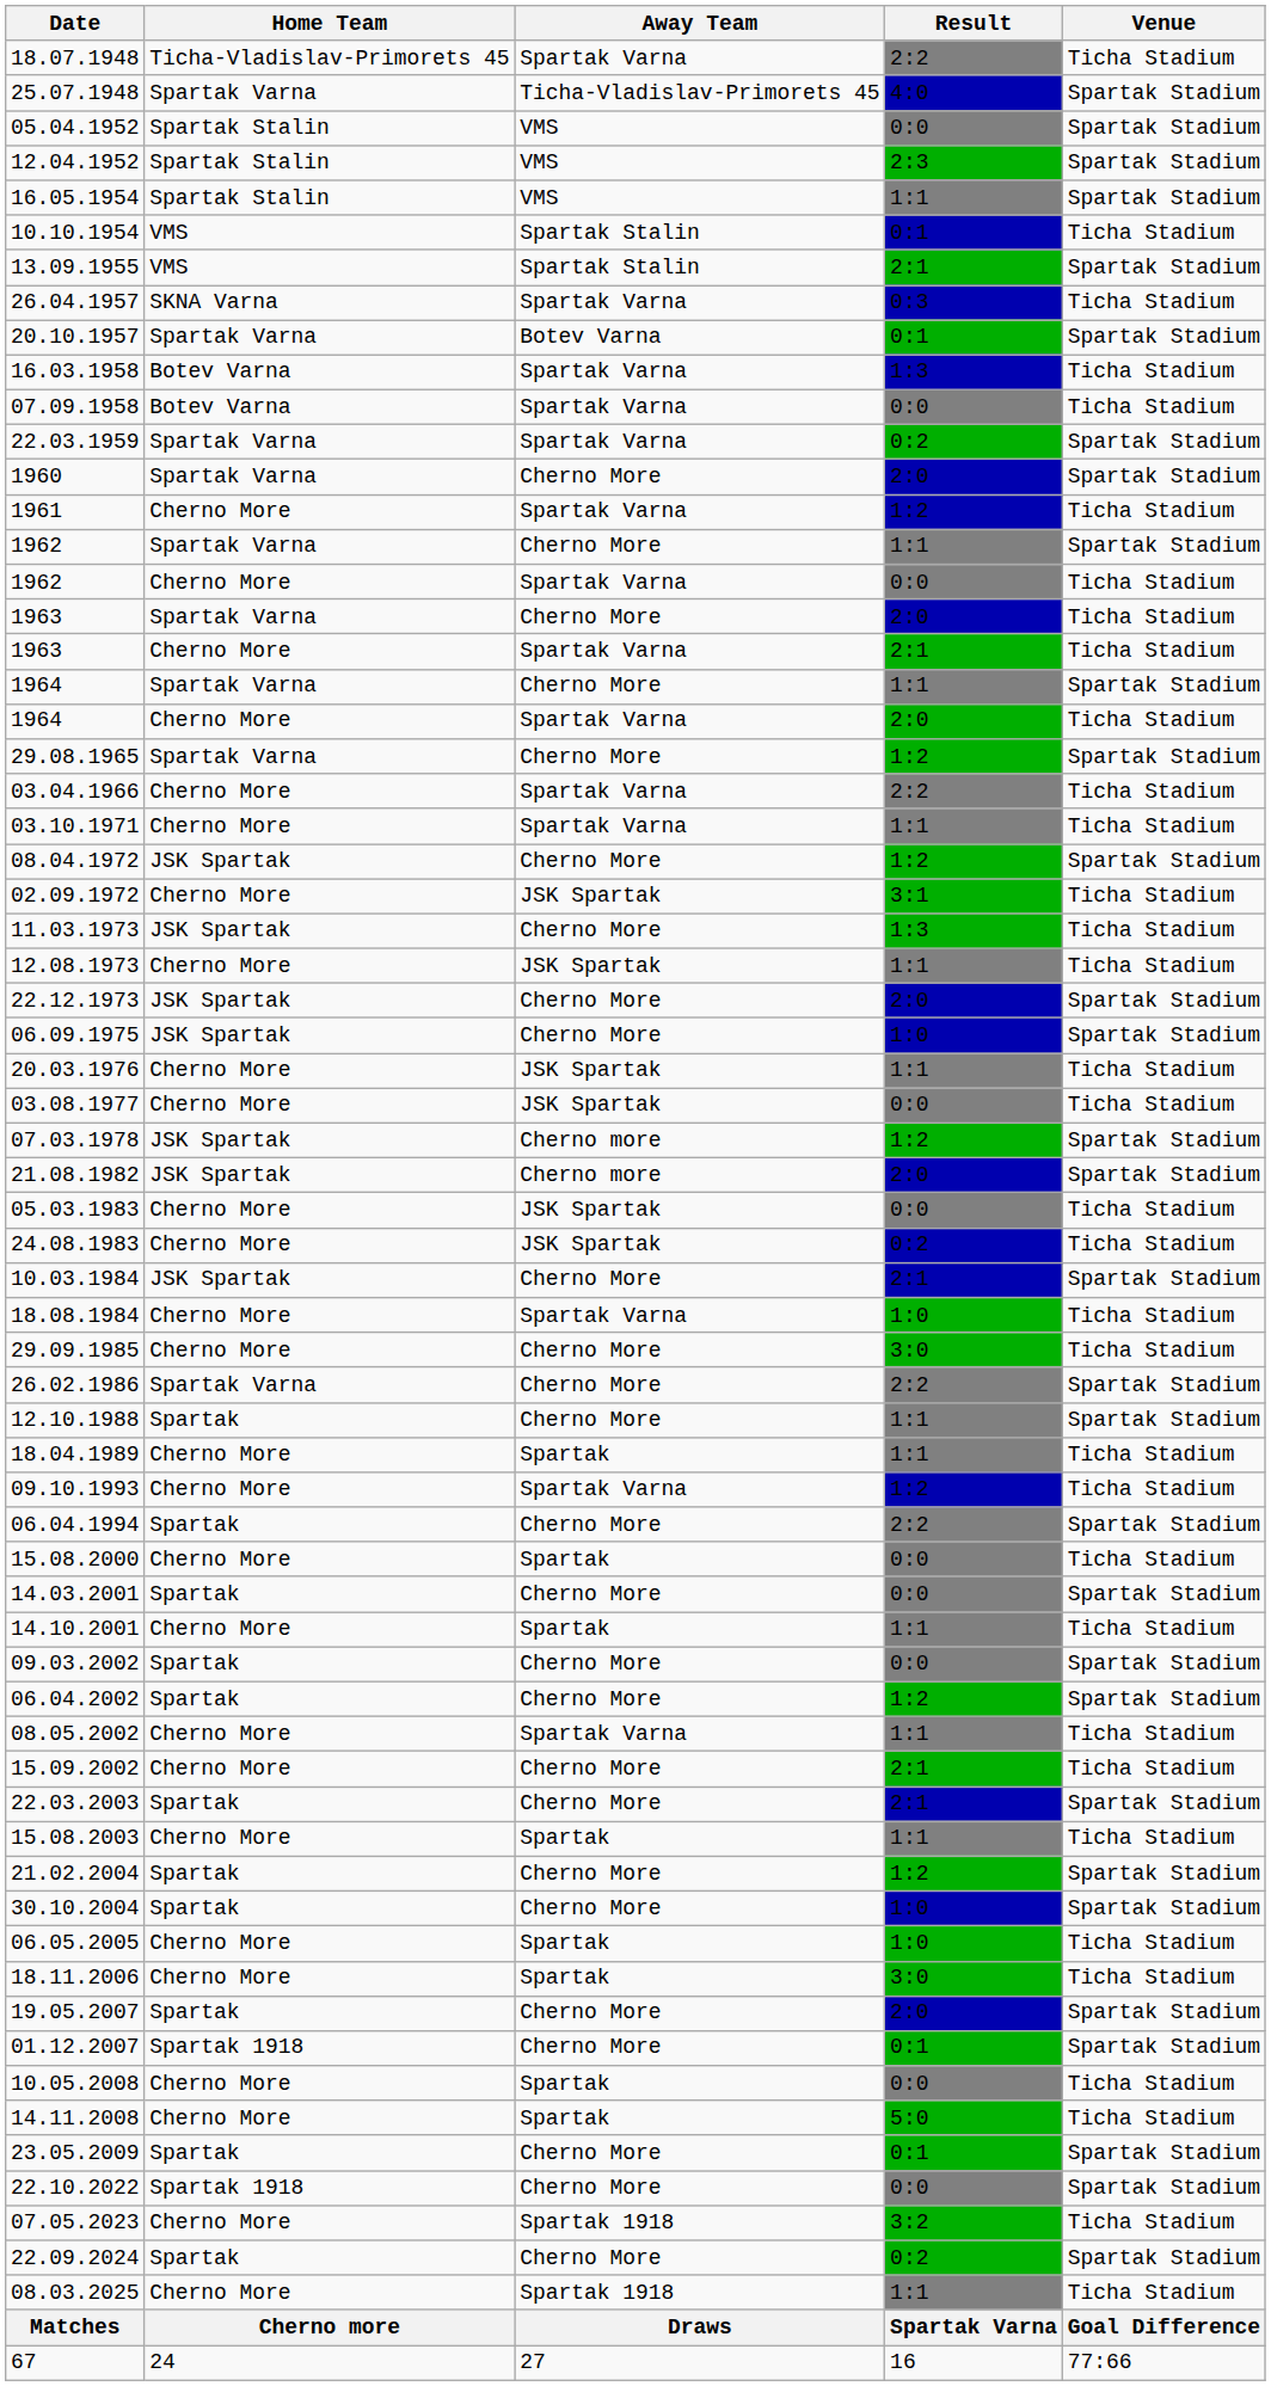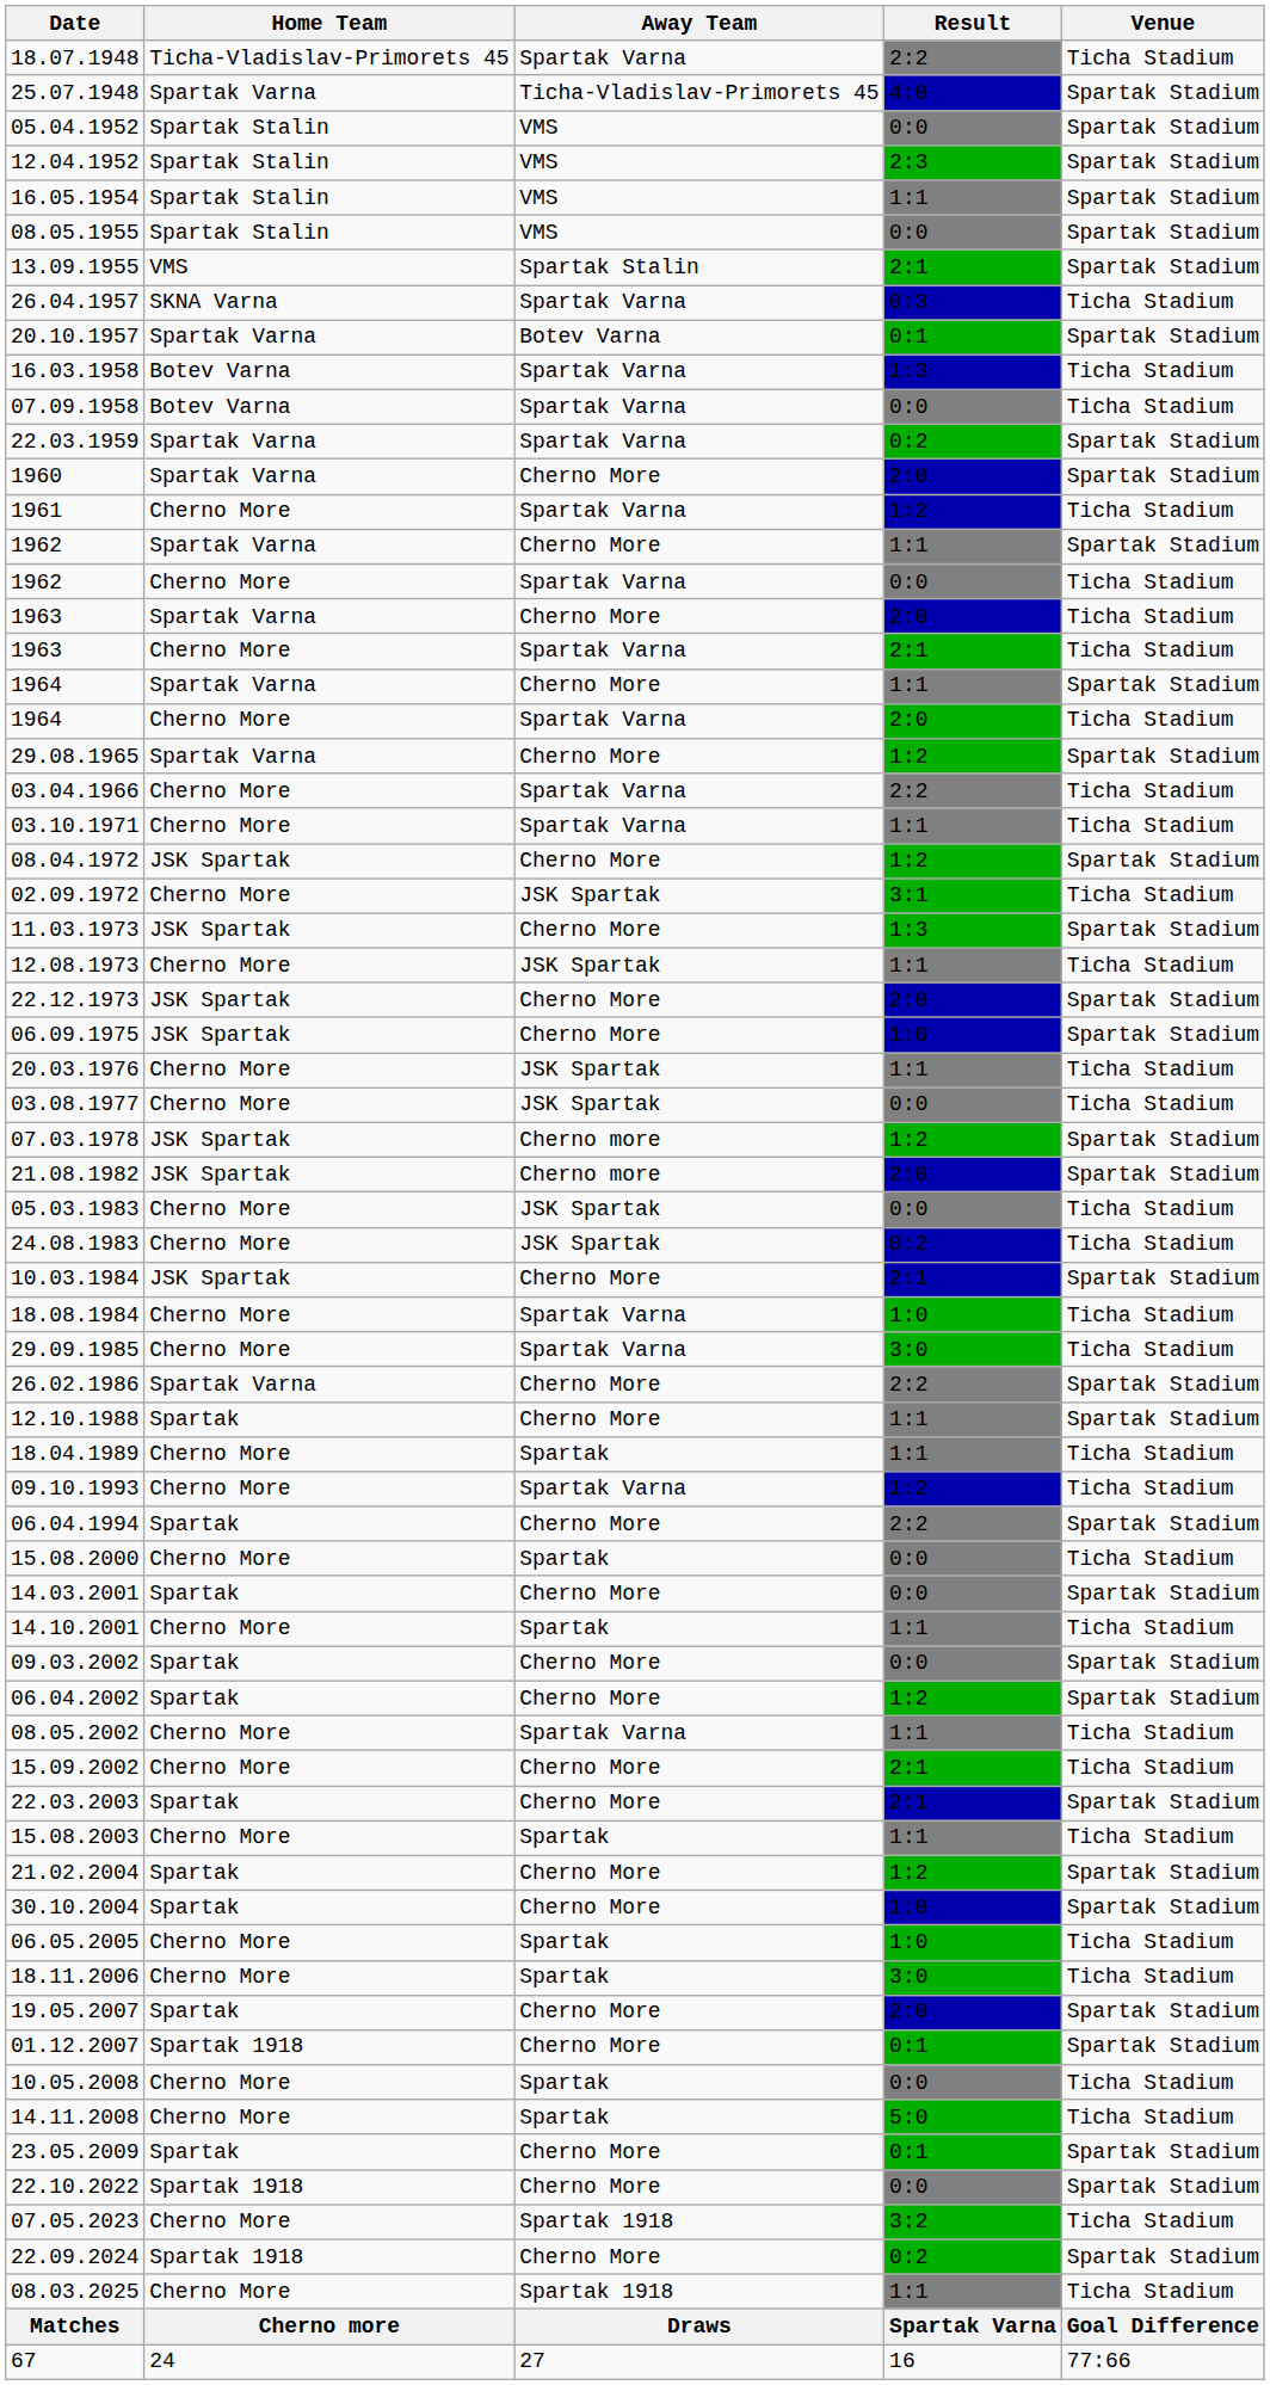- row: 10.10.1954 | VMS | Spartak Stalin | 0:1 | Ticha Stadium
+ row: 08.05.1955 | Spartak Stalin | VMS | 0:0 | Spartak Stadium
11.03.1973 | Venue: Ticha Stadium -> Spartak Stadium
29.09.1985 | Away Team: Cherno More -> Spartak Varna
22.09.2024 | Home Team: Spartak -> Spartak 1918
